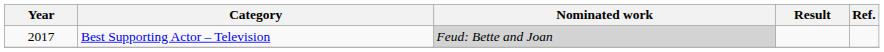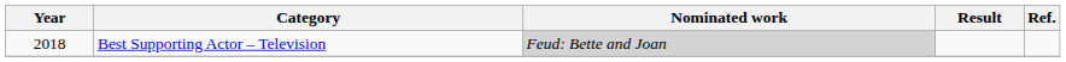Best Supporting Actor – Television | Year: 2017 -> 2018
